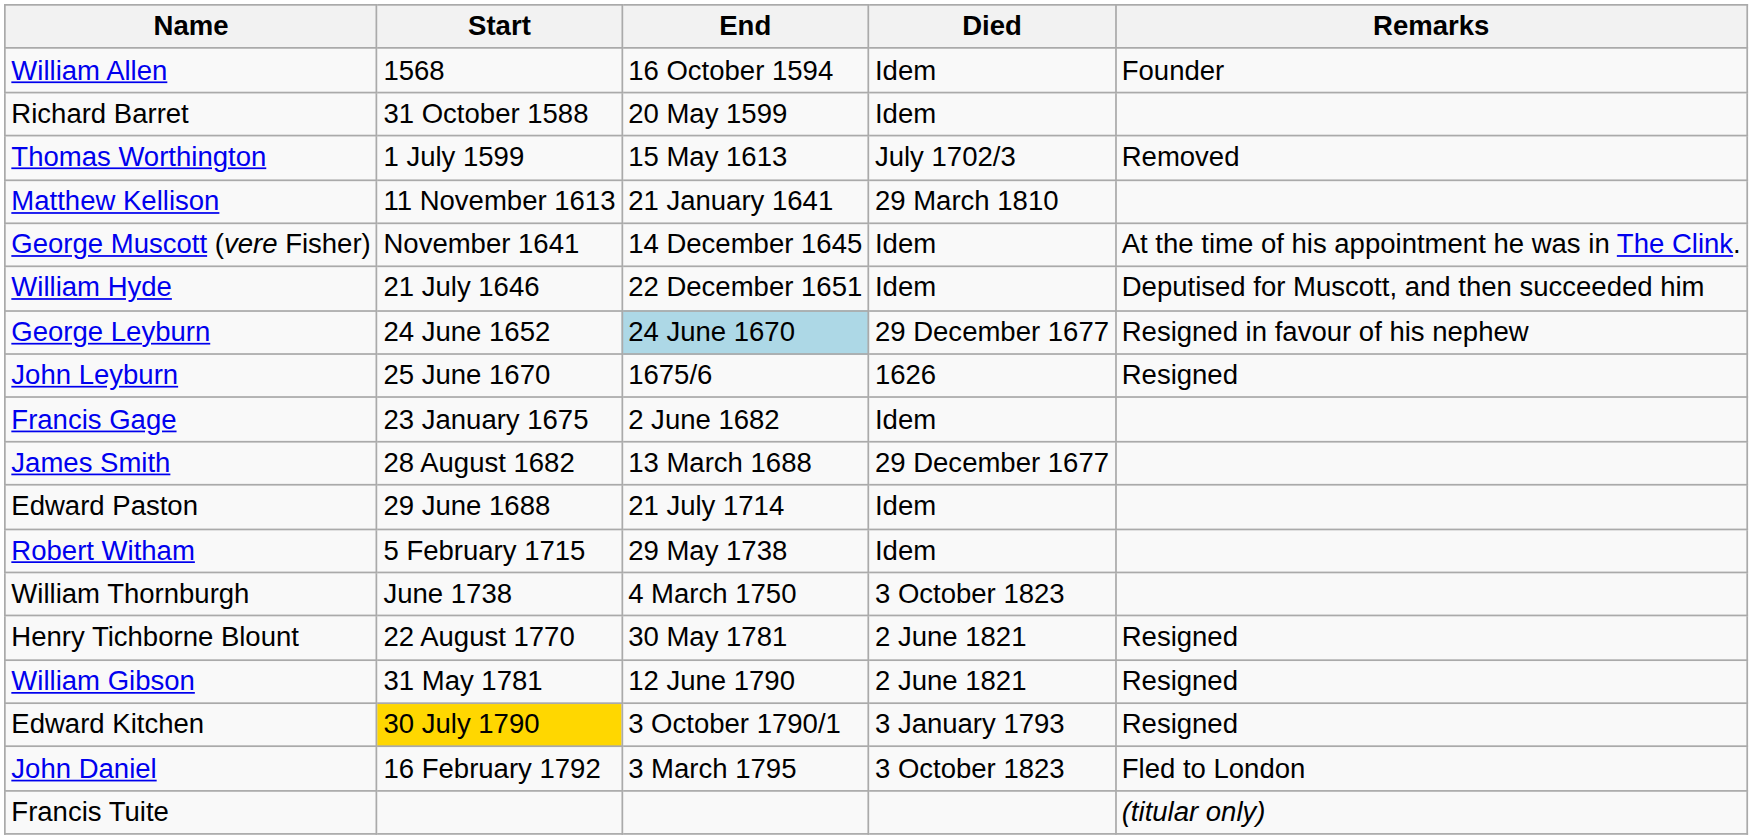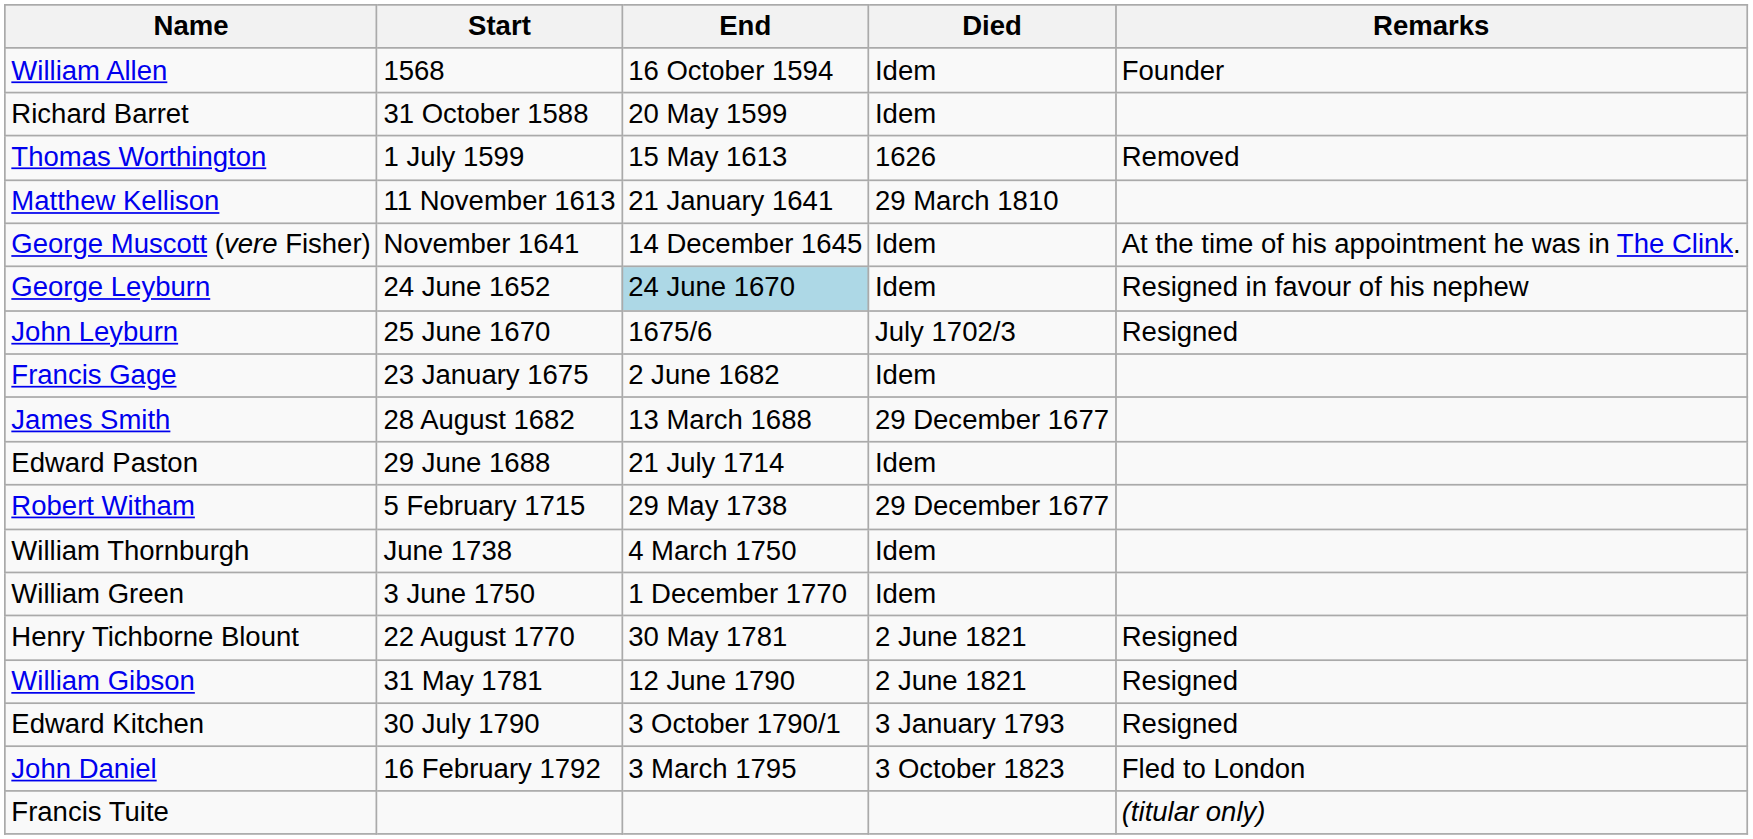Thomas Worthington | Died: July 1702/3 -> 1626
- row: William Hyde | 21 July 1646 | 22 December 1651 | Idem | Deputised for Muscott, and then succeeded him
George Leyburn | Died: 29 December 1677 -> Idem
John Leyburn | Died: 1626 -> July 1702/3
Robert Witham | Died: Idem -> 29 December 1677
William Thornburgh | Died: 3 October 1823 -> Idem
+ row: William Green | 3 June 1750 | 1 December 1770 | Idem
Edward Kitchen | Start: gold background -> no background
